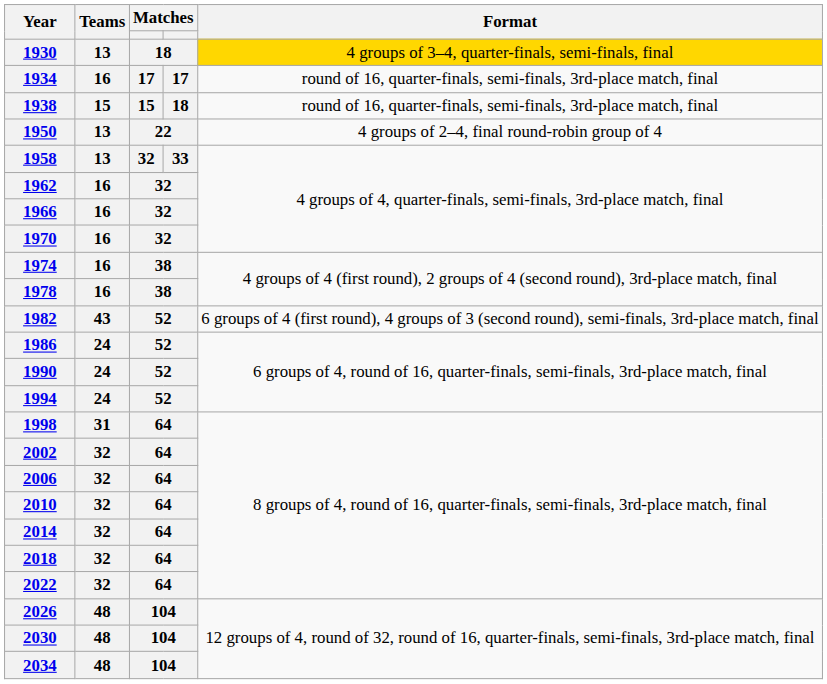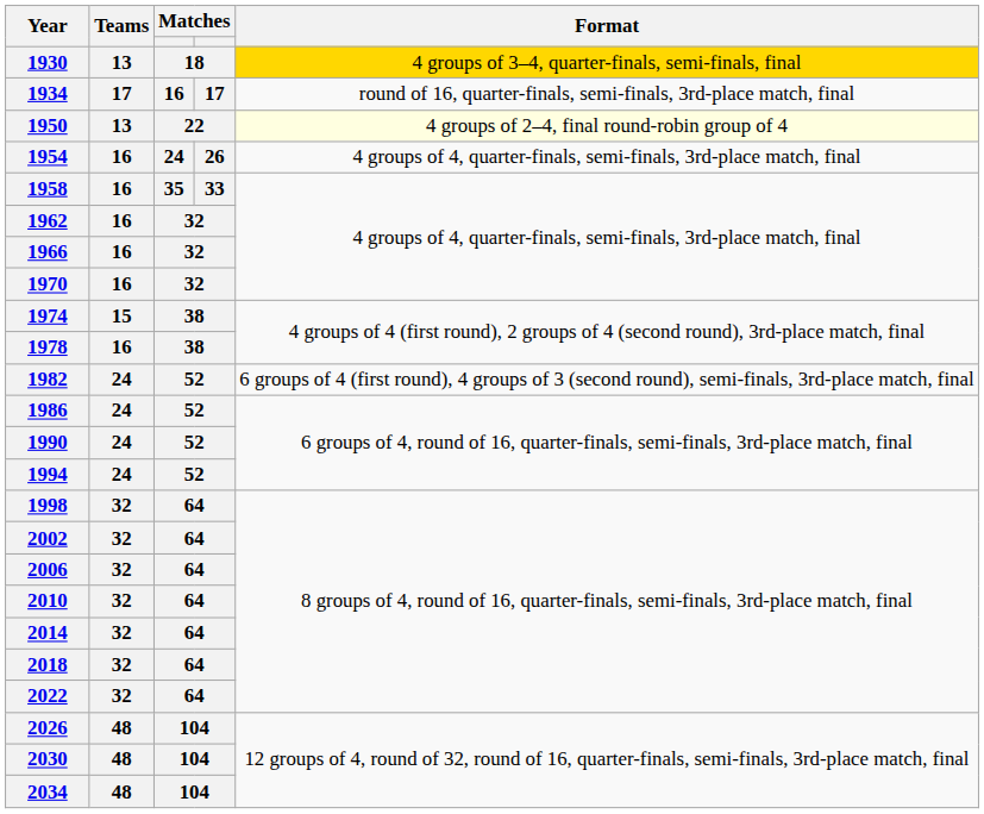1934 | Teams: 16 -> 17
1934 | column 3: 17 -> 16
- row: 1938 | 15 | 15 | 18 | round of 16, quarter-finals, semi-finals, 3rd-place match, final
1950 | Format: no background -> lightyellow background
+ row: 1954 | 16 | 24 | 26 | 4 groups of 4, quarter-finals, semi-finals, 3rd-place match, final
1958 | Teams: 13 -> 16
1958 | column 3: 32 -> 35
1974 | Teams: 16 -> 15
1982 | Teams: 43 -> 24
1998 | Teams: 31 -> 32
